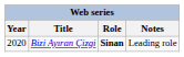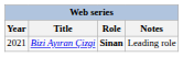Bizi Ayıran Çizgi | Year: 2020 -> 2021
